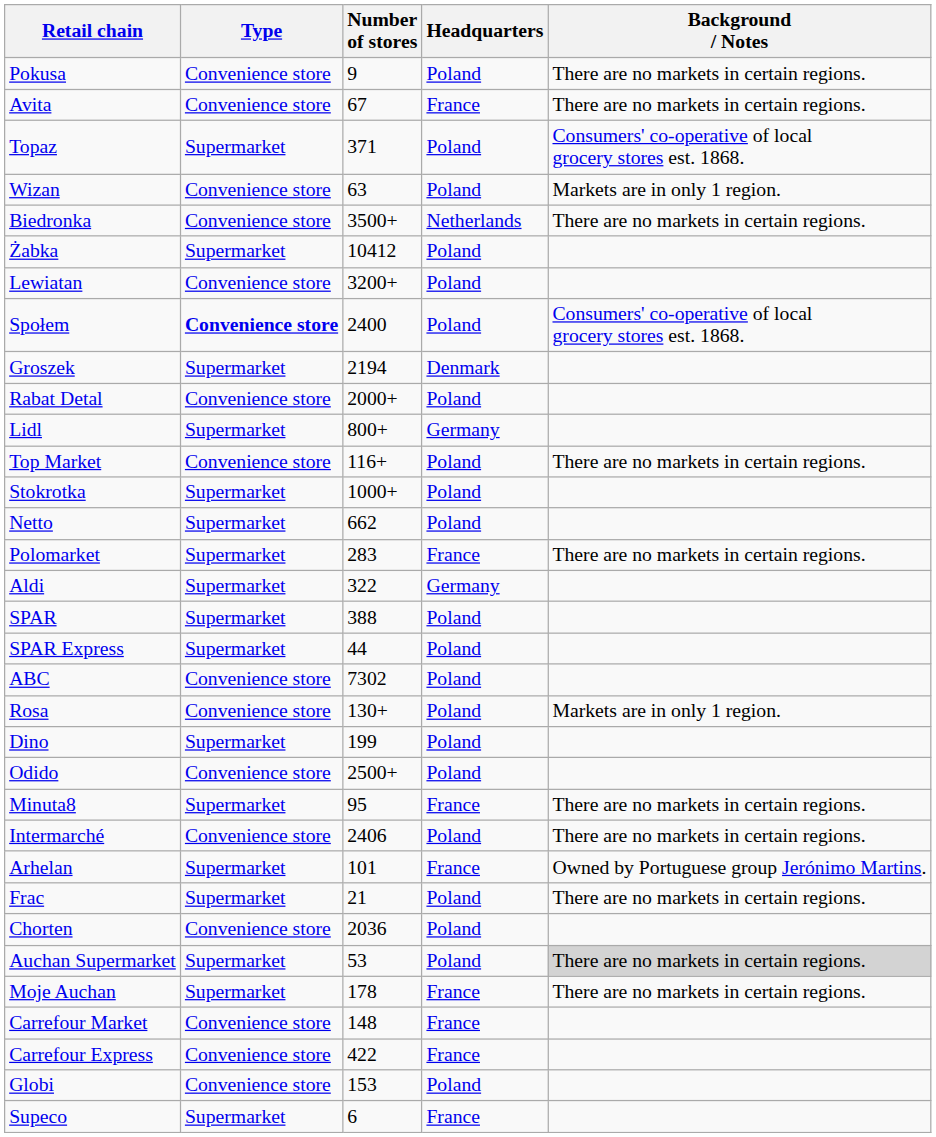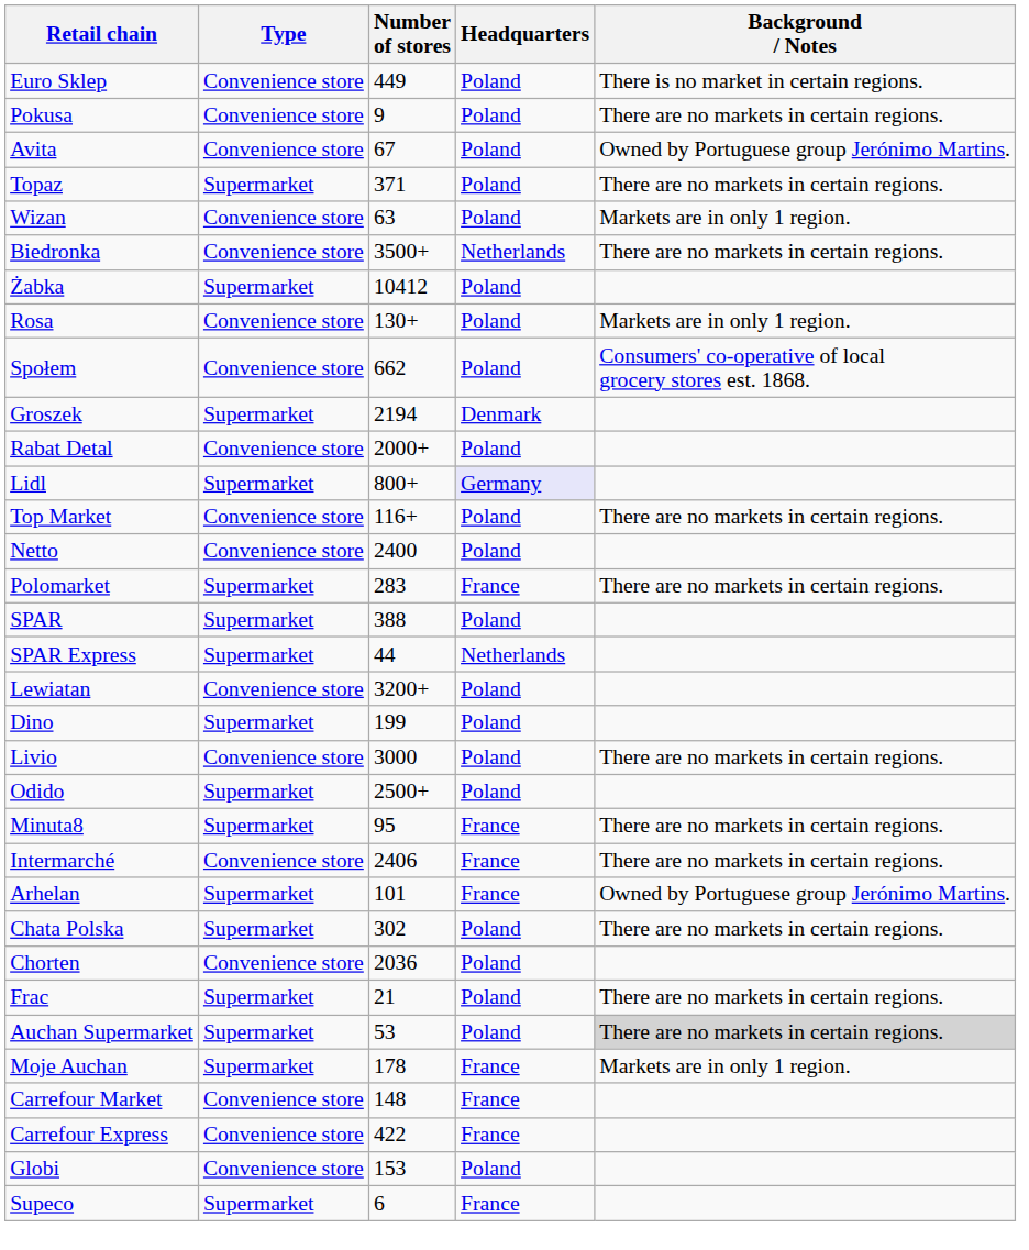+ row: Euro Sklep | Convenience store | 449 | Poland | There is no market in certain regions.
Avita | Headquarters: France -> Poland
Avita | Background / Notes: There are no markets in certain regions. -> Owned by Portuguese group Jerónimo Martins.
Topaz | Background / Notes: Consumers' co-operative of local grocery stores est. 1868. -> There are no markets in certain regions.
rows swapped: Lewiatan <-> Rosa
Społem | Type: bold -> normal
Społem | Number of stores: 2400 -> 662
Lidl | Headquarters: no background -> lavender background
- row: Stokrotka | Supermarket | 1000+ | Poland
Netto | Type: Supermarket -> Convenience store
Netto | Number of stores: 662 -> 2400
- row: Aldi | Supermarket | 322 | Germany
SPAR Express | Headquarters: Poland -> Netherlands
- row: ABC | Convenience store | 7302 | Poland
+ row: Livio | Convenience store | 3000 | Poland | There are no markets in certain regions.
Odido | Type: Convenience store -> Supermarket
Intermarché | Headquarters: Poland -> France
+ row: Chata Polska | Supermarket | 302 | Poland | There are no markets in certain regions.
rows swapped: Chorten <-> Frac
Moje Auchan | Background / Notes: There are no markets in certain regions. -> Markets are in only 1 region.
